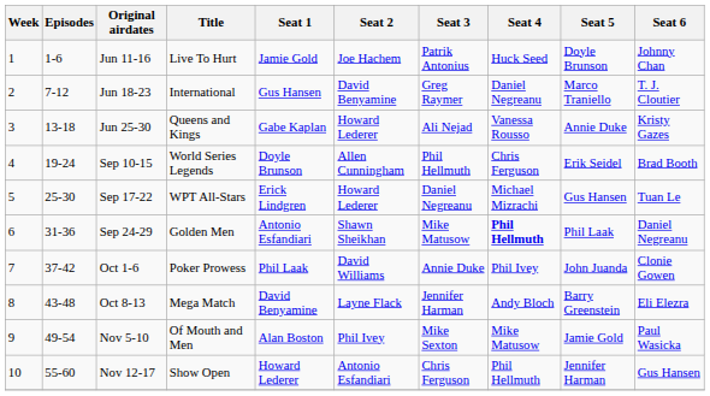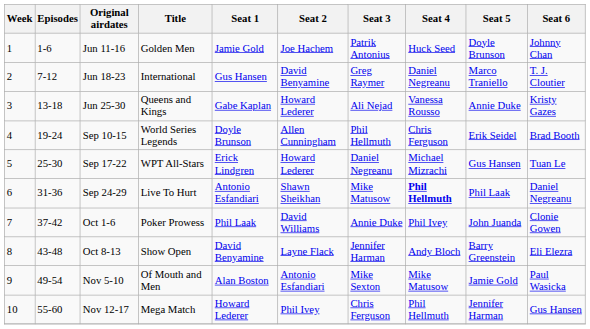Jun 11-16 | Title: Live To Hurt -> Golden Men
Sep 24-29 | Title: Golden Men -> Live To Hurt
Oct 8-13 | Title: Mega Match -> Show Open
Nov 5-10 | Seat 2: Phil Ivey -> Antonio Esfandiari
Nov 12-17 | Title: Show Open -> Mega Match
Nov 12-17 | Seat 2: Antonio Esfandiari -> Phil Ivey
